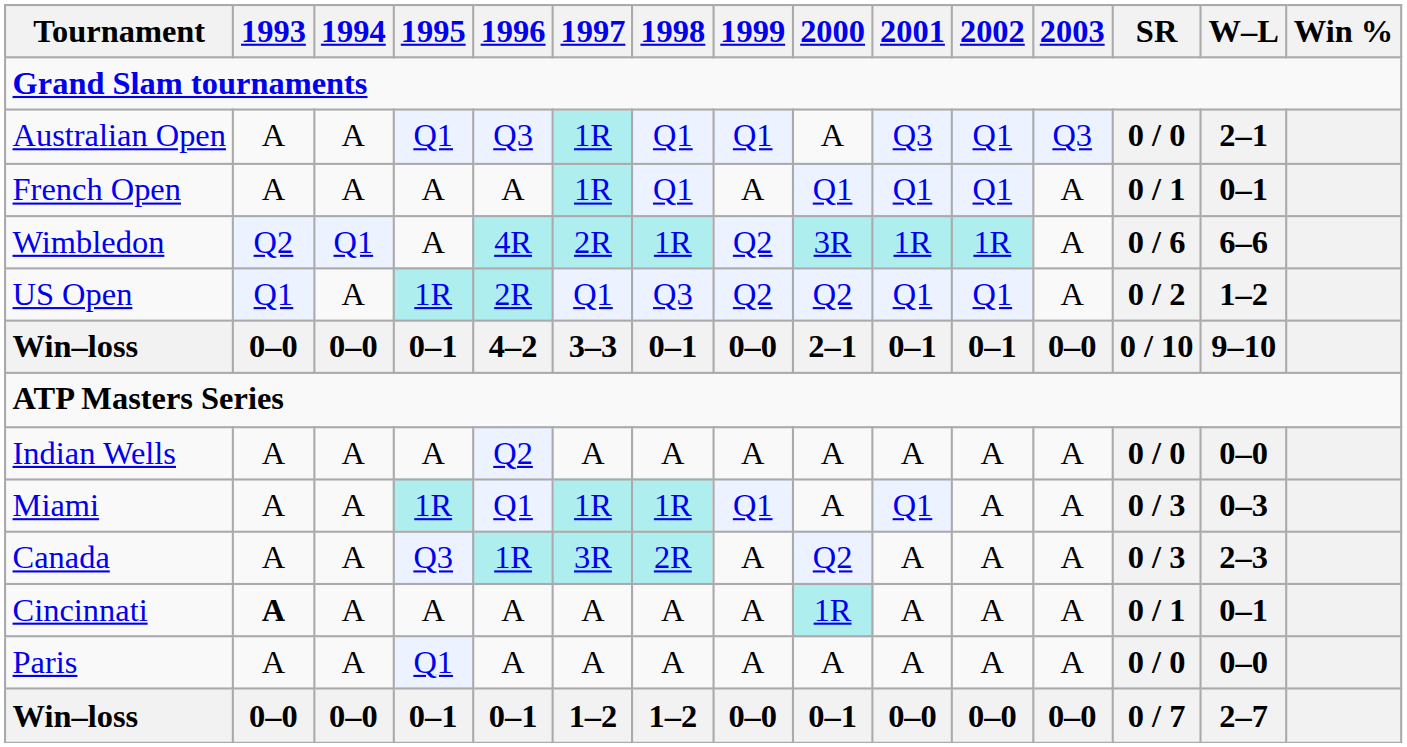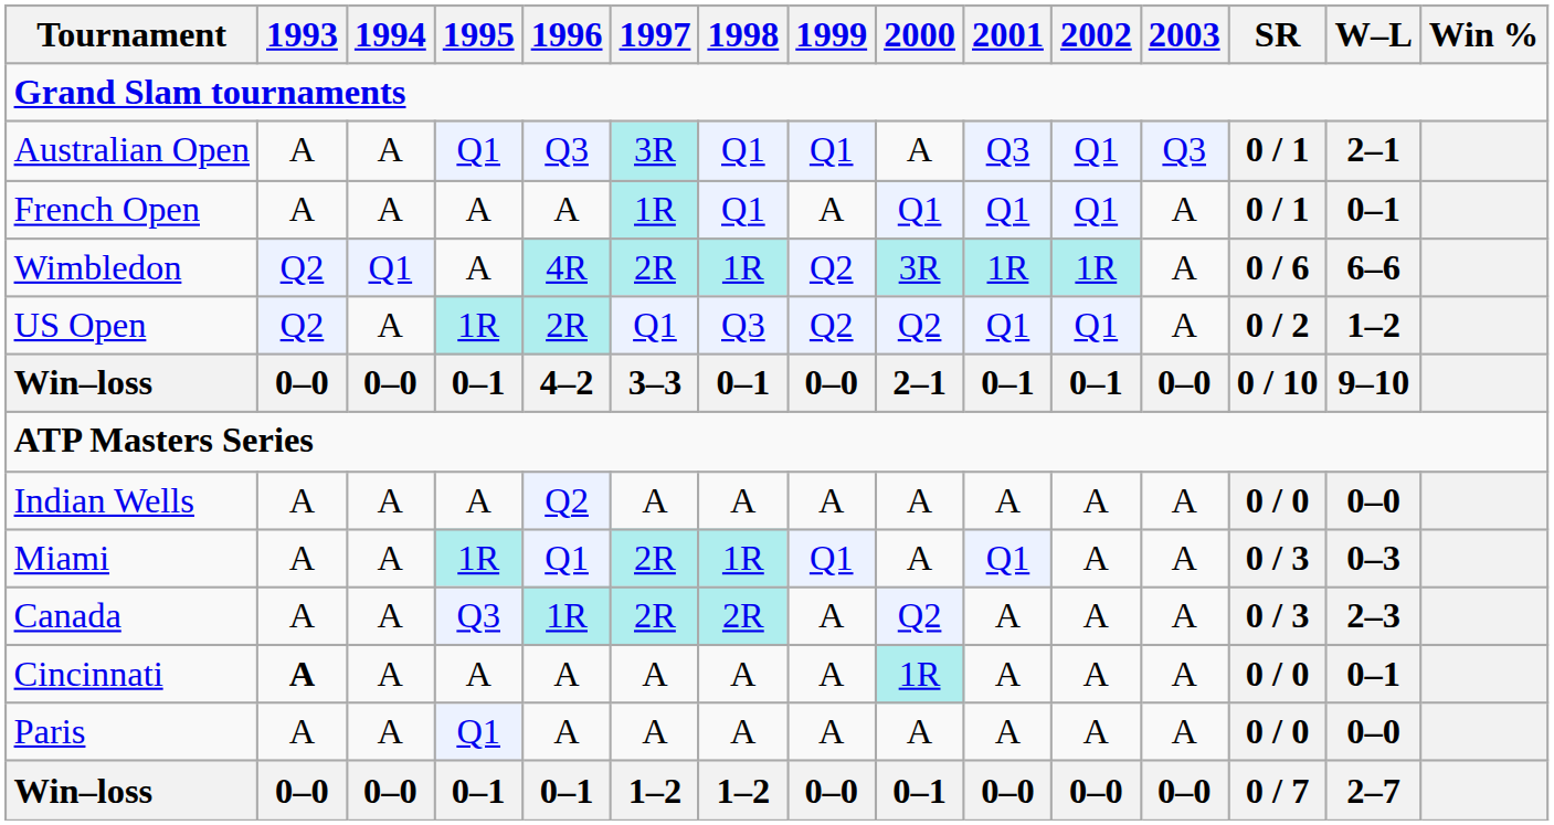Australian Open | 1997: 1R -> 3R
Australian Open | SR: 0 / 0 -> 0 / 1
US Open | 1993: Q1 -> Q2
Miami | 1997: 1R -> 2R
Canada | 1997: 3R -> 2R
Cincinnati | SR: 0 / 1 -> 0 / 0
